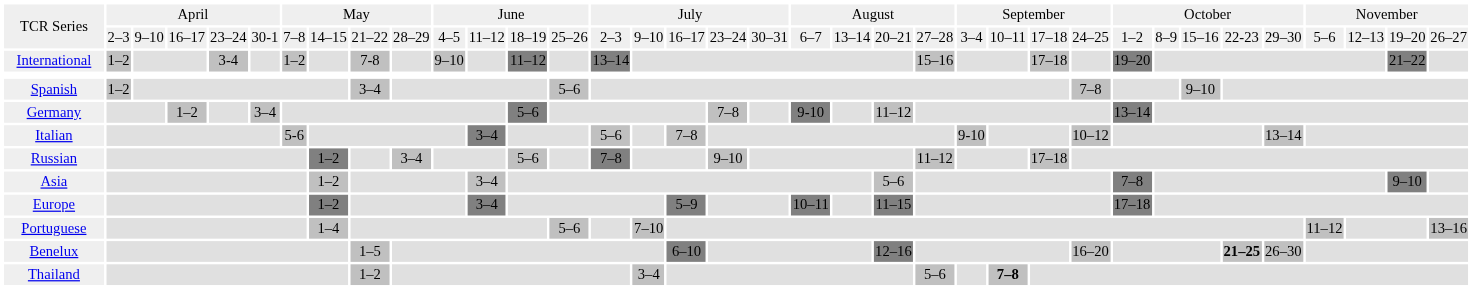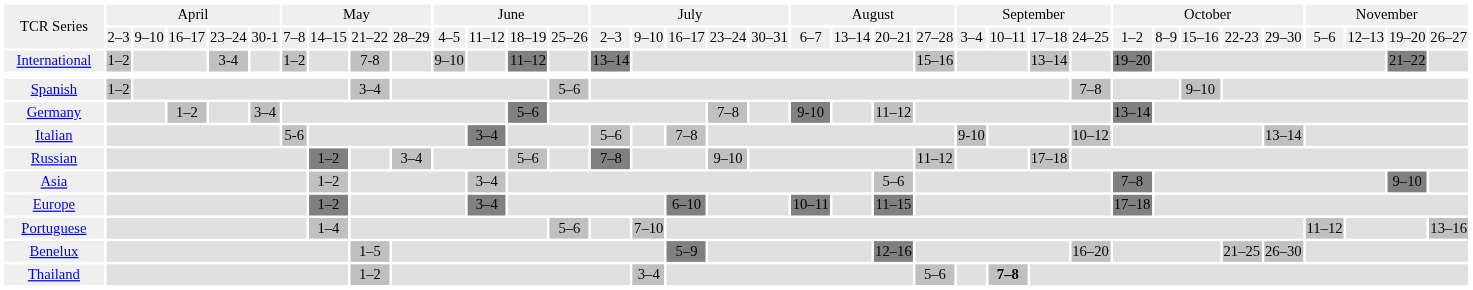International | column 26: 17–18 -> 13–14
Europe | column 17: 5–9 -> 6–10
Benelux | column 17: 6–10 -> 5–9
Benelux | column 31: bold -> normal
